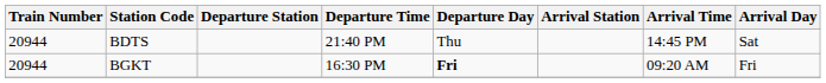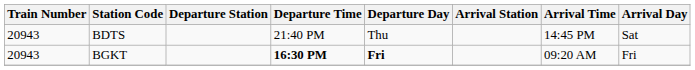BDTS | Train Number: 20944 -> 20943
BGKT | Train Number: 20944 -> 20943
BGKT | Departure Time: normal -> bold
